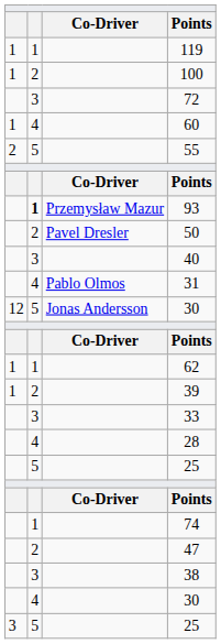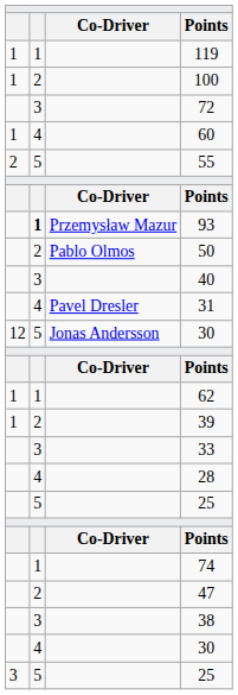50 | column 3: Pavel Dresler -> Pablo Olmos
31 | column 3: Pablo Olmos -> Pavel Dresler
